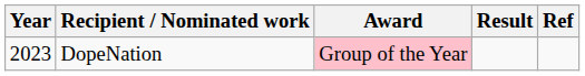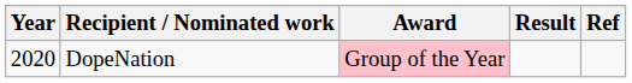DopeNation | Year: 2023 -> 2020
